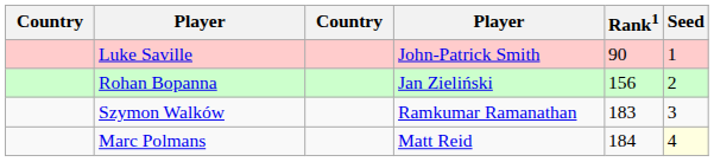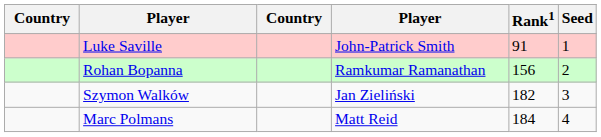Luke Saville | Rank1: 90 -> 91
Rohan Bopanna | column 4: Jan Zieliński -> Ramkumar Ramanathan
Szymon Walków | column 4: Ramkumar Ramanathan -> Jan Zieliński
Szymon Walków | Rank1: 183 -> 182
Marc Polmans | Seed: lightyellow background -> no background
